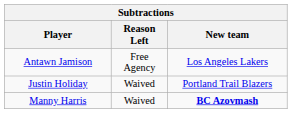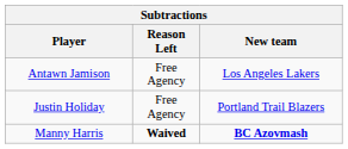Justin Holiday | Reason Left: Waived -> Free Agency
Manny Harris | Reason Left: normal -> bold
